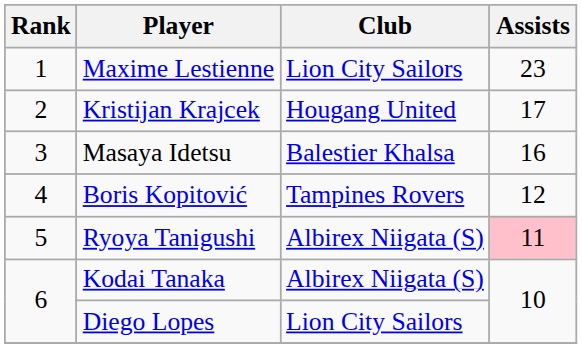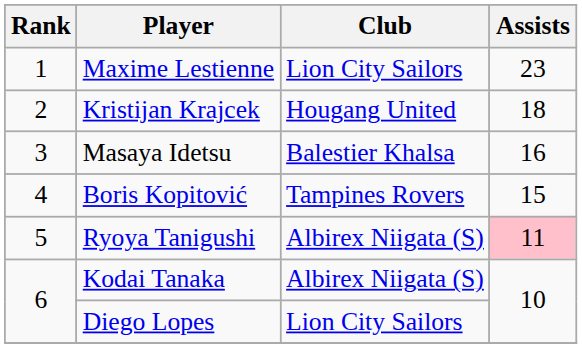Kristijan Krajcek | Assists: 17 -> 18
Boris Kopitović | Assists: 12 -> 15
